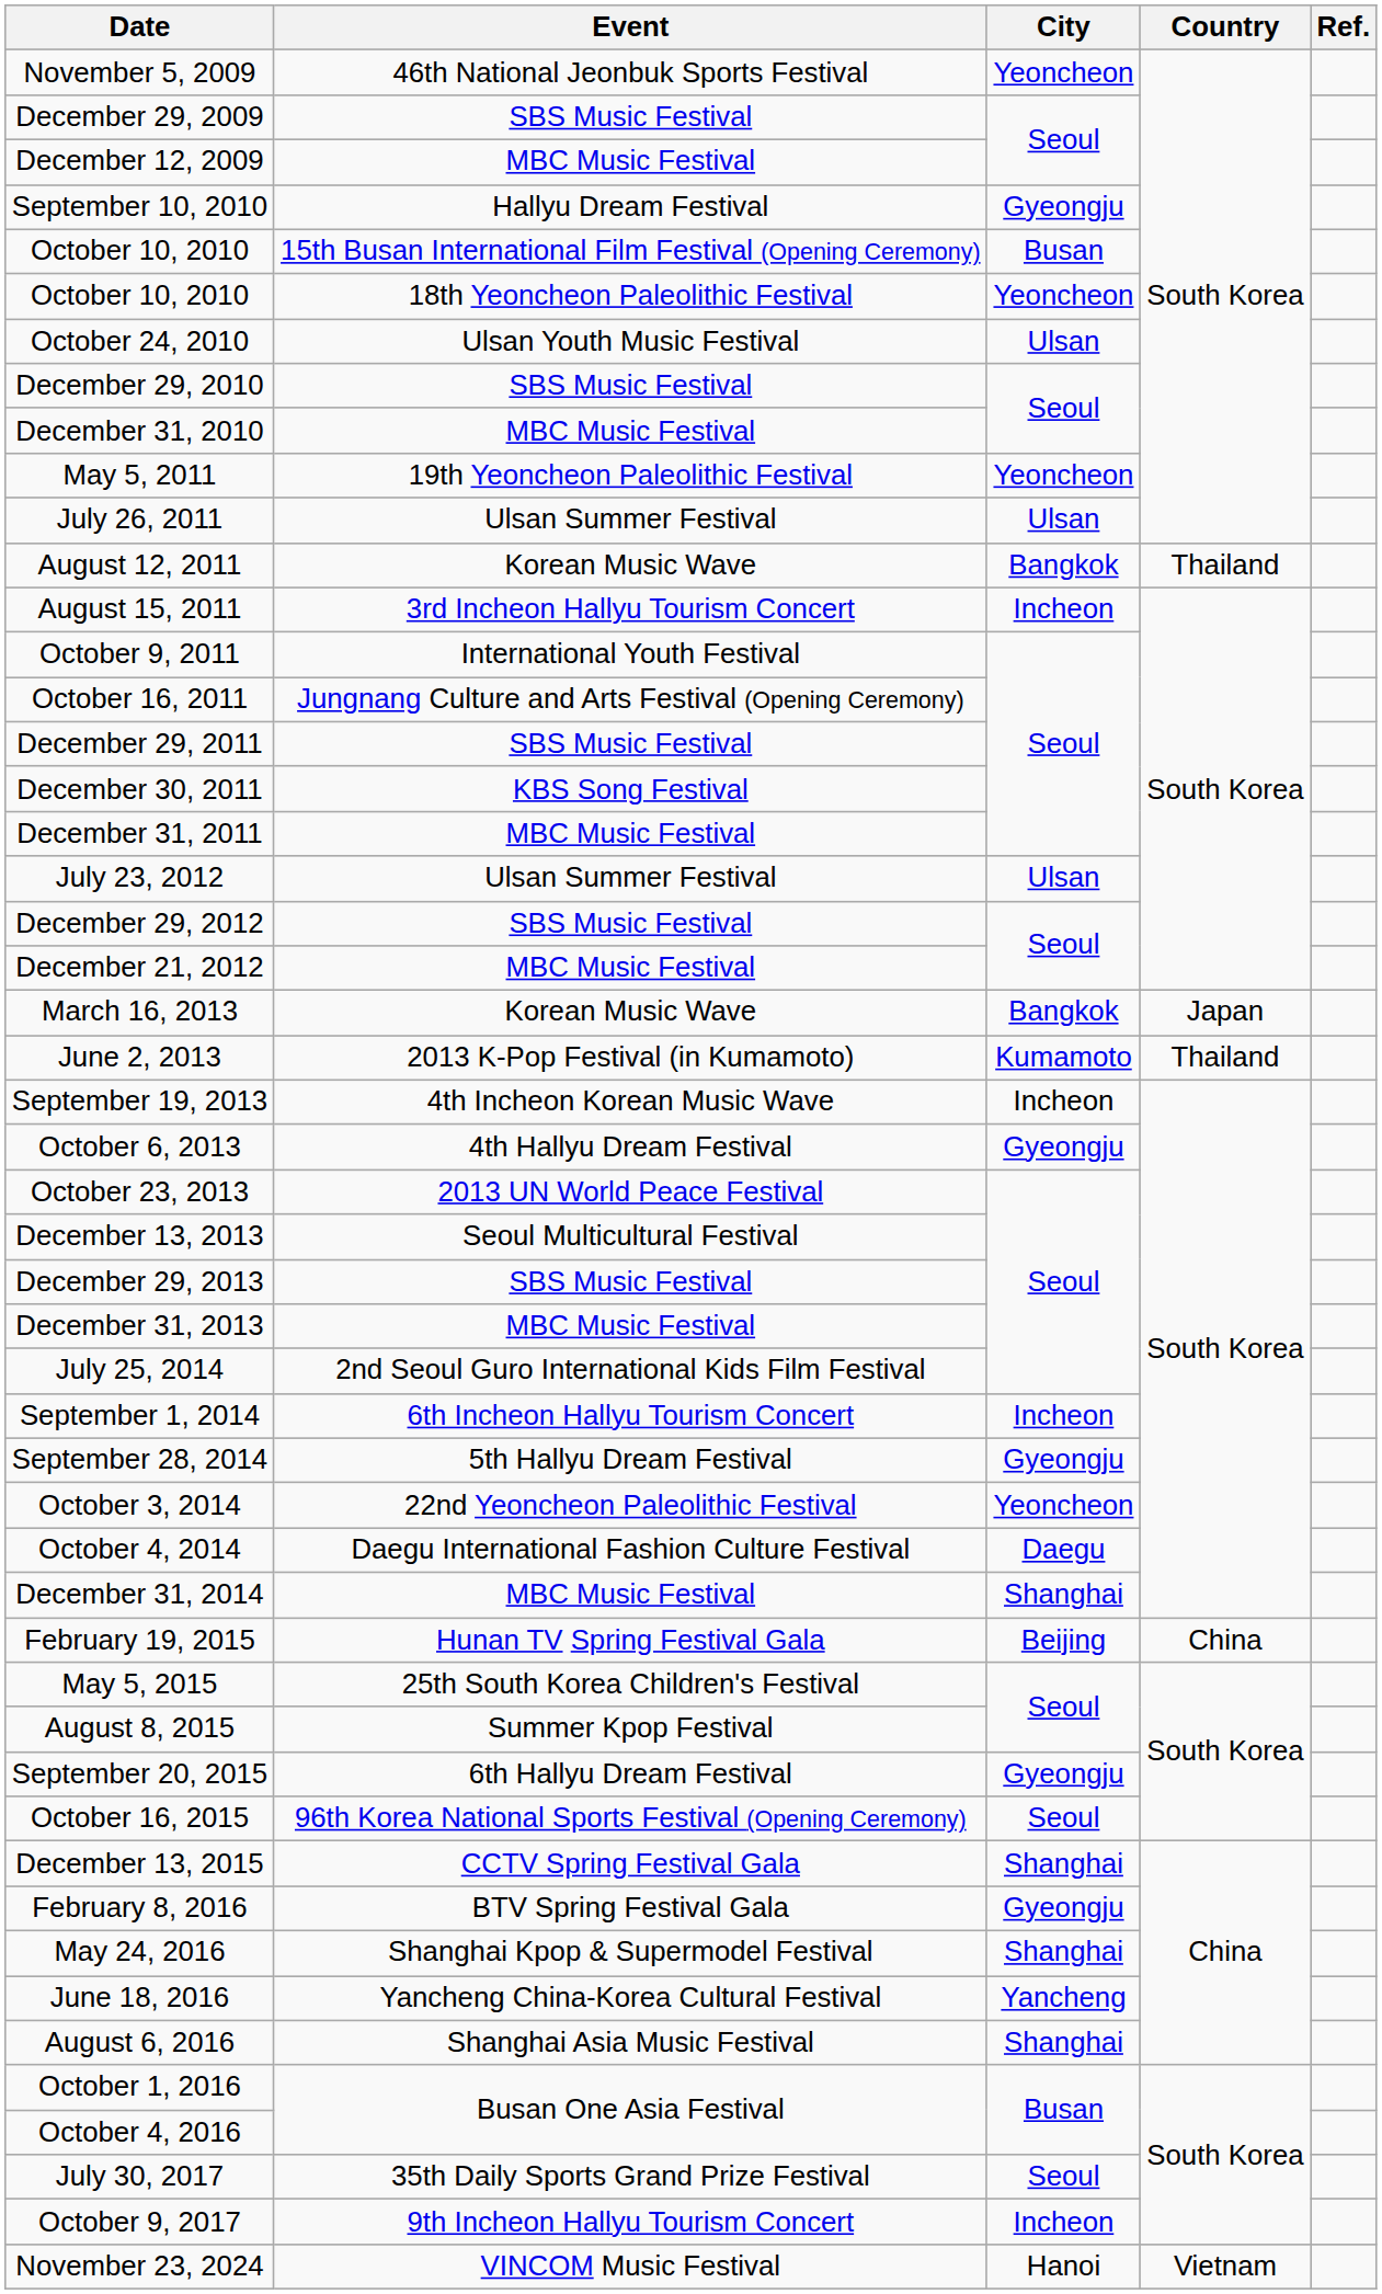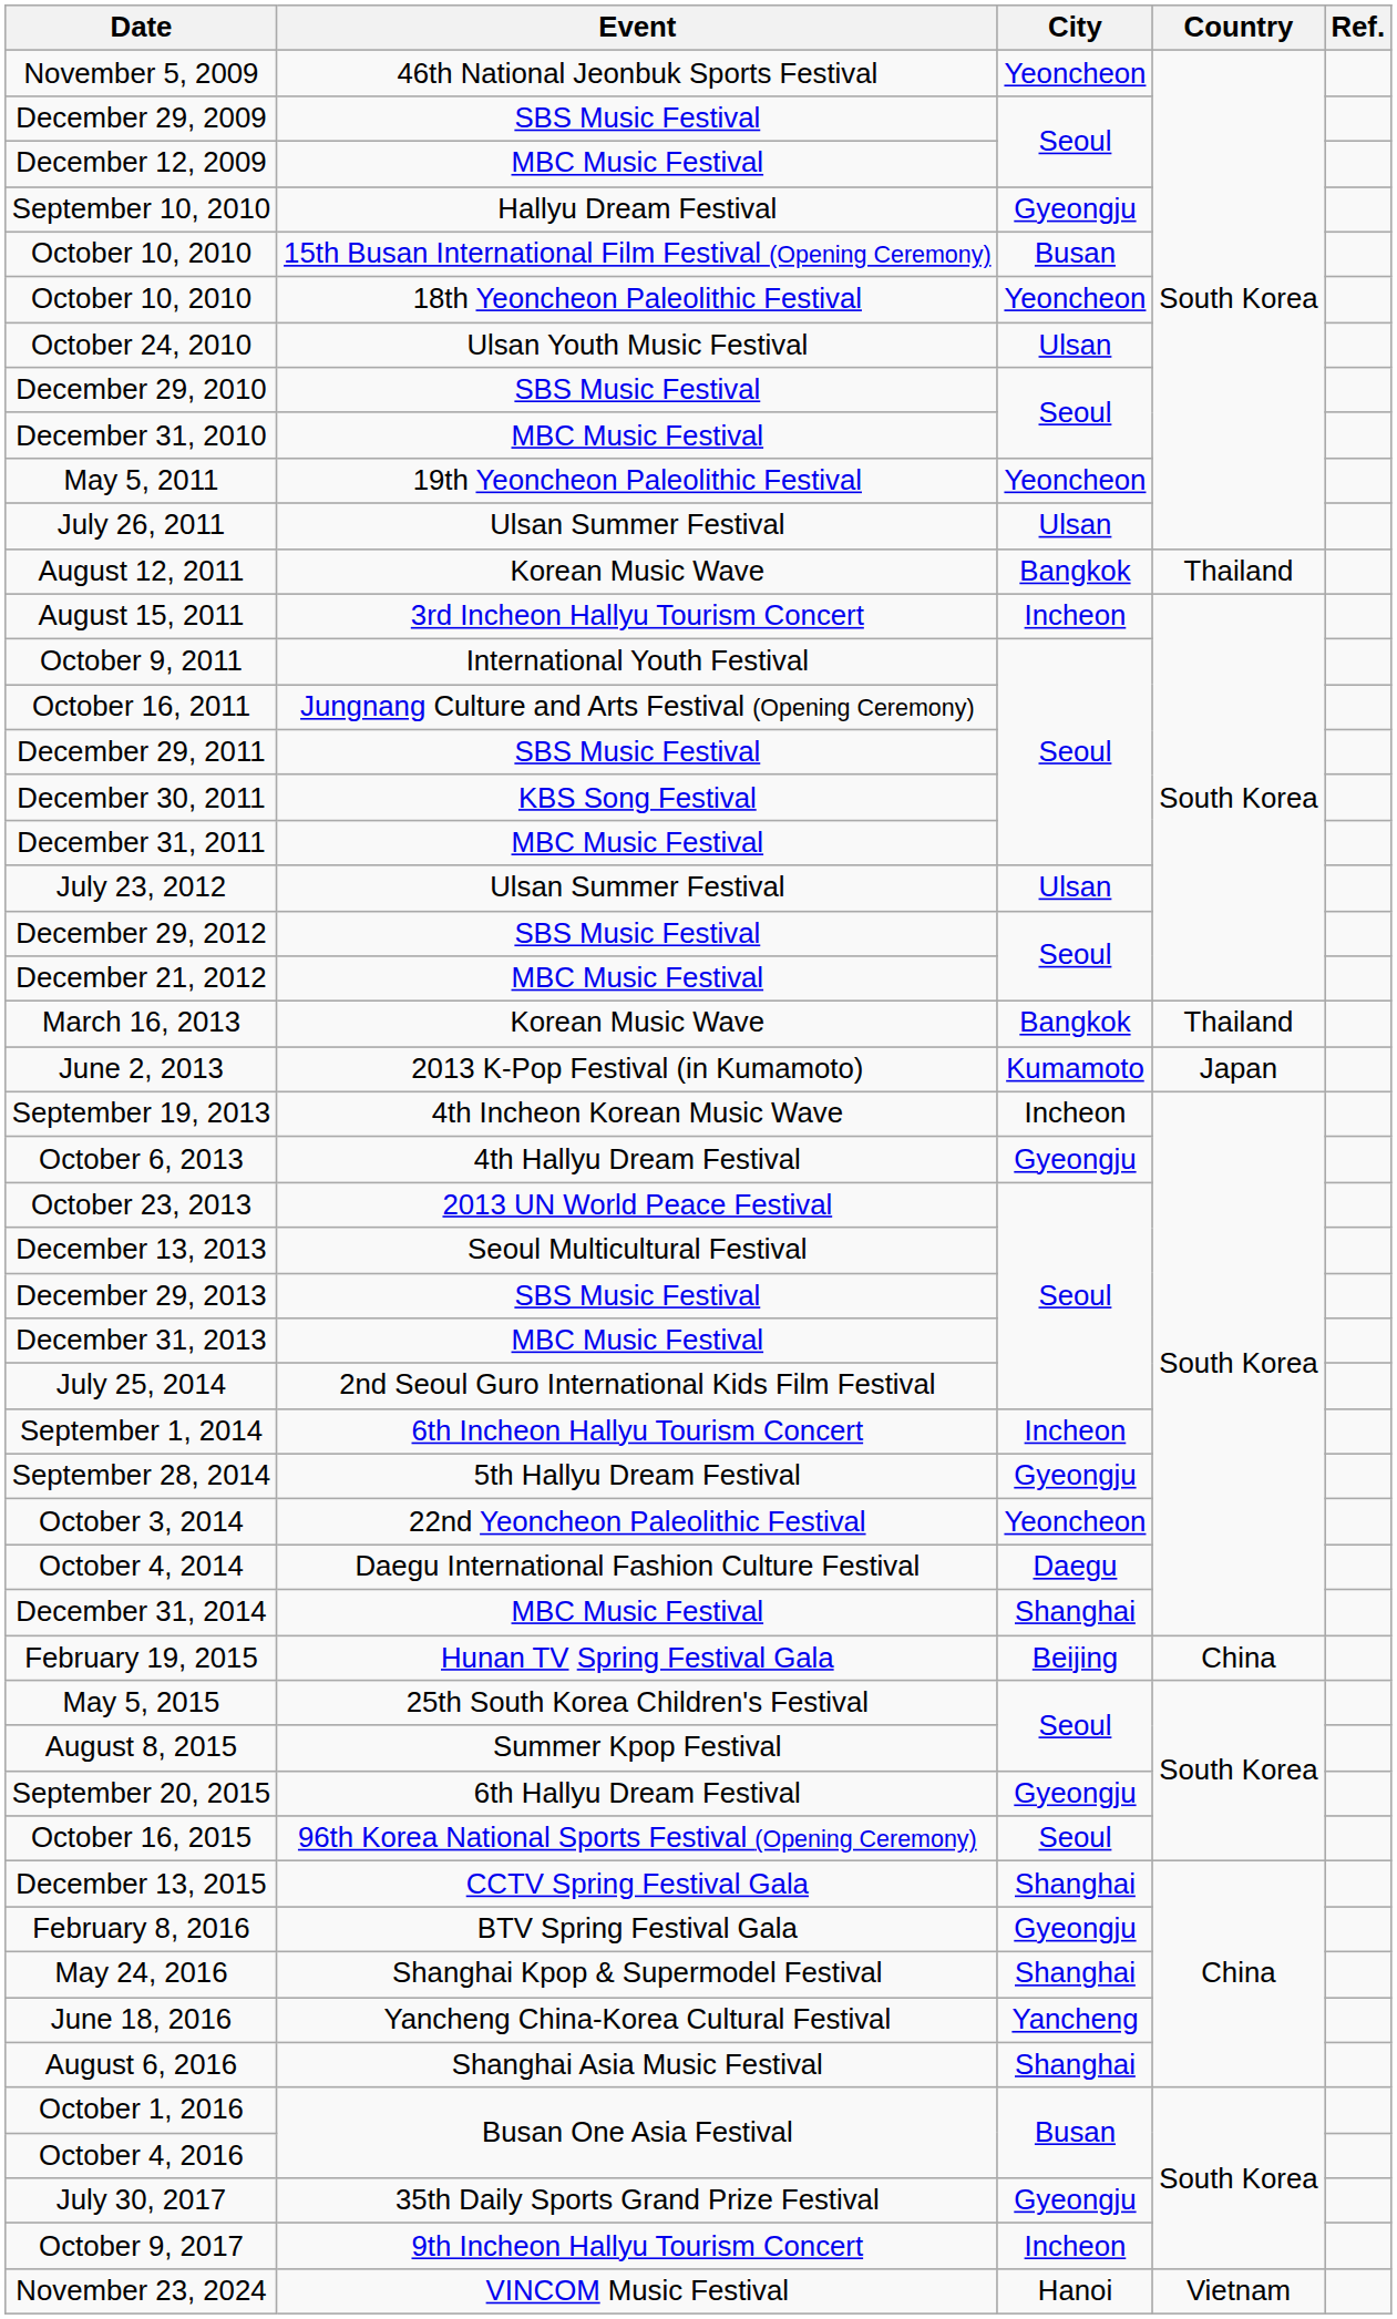March 16, 2013 | Country: Japan -> Thailand
June 2, 2013 | Country: Thailand -> Japan
July 30, 2017 | City: Seoul -> Gyeongju
